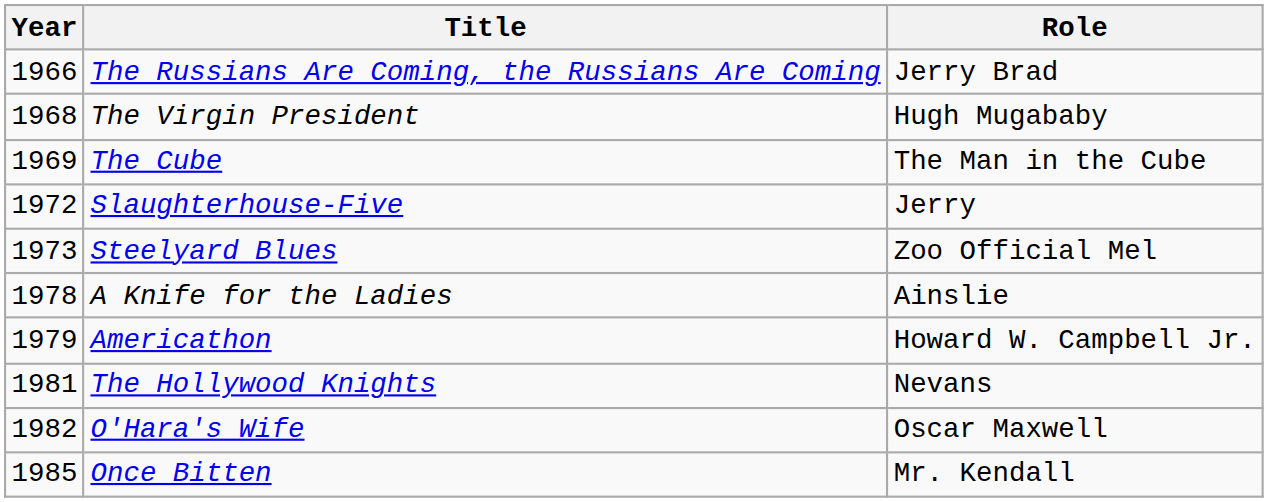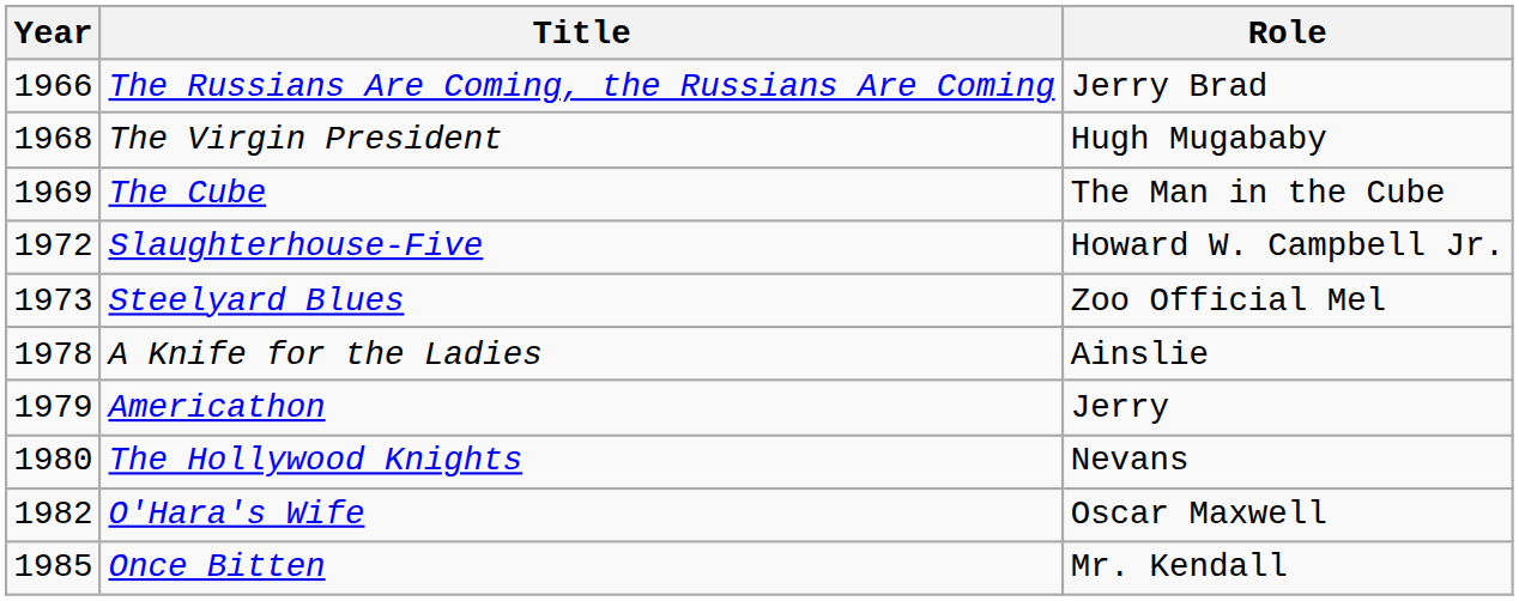Slaughterhouse-Five | Role: Jerry -> Howard W. Campbell Jr.
Americathon | Role: Howard W. Campbell Jr. -> Jerry
The Hollywood Knights | Year: 1981 -> 1980
